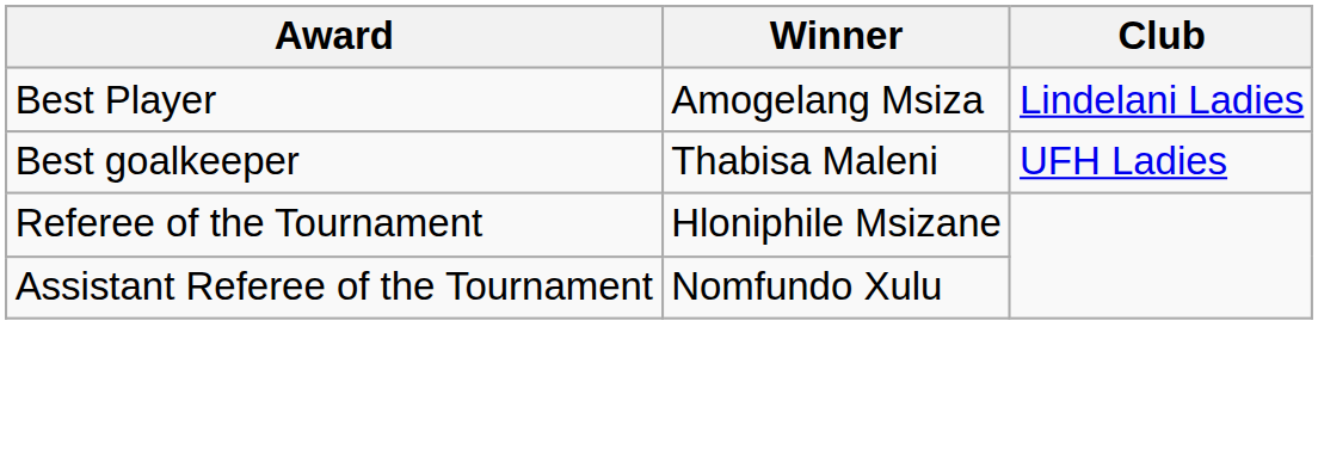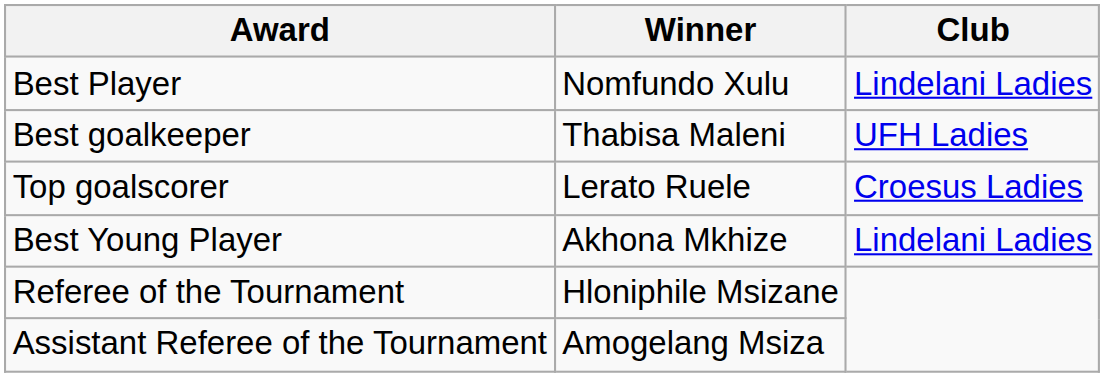Best Player | Winner: Amogelang Msiza -> Nomfundo Xulu
+ row: Top goalscorer | Lerato Ruele | Croesus Ladies
+ row: Best Young Player | Akhona Mkhize | Lindelani Ladies
Assistant Referee of the Tournament | Winner: Nomfundo Xulu -> Amogelang Msiza
